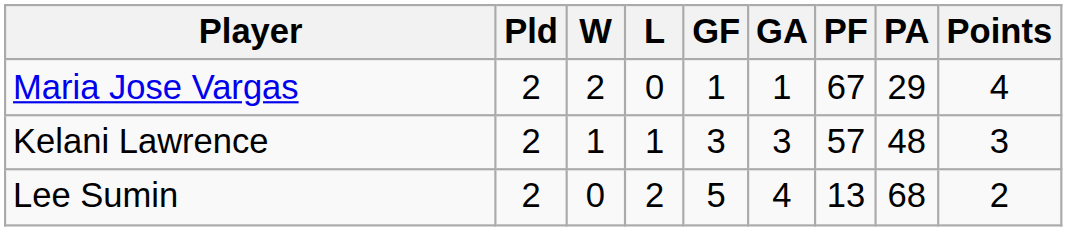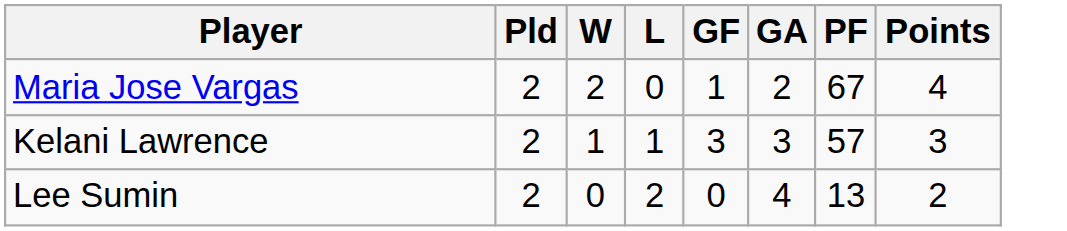- column: PA | 29 | 48 | 68
Maria Jose Vargas | GA: 1 -> 2
Lee Sumin | GF: 5 -> 0
